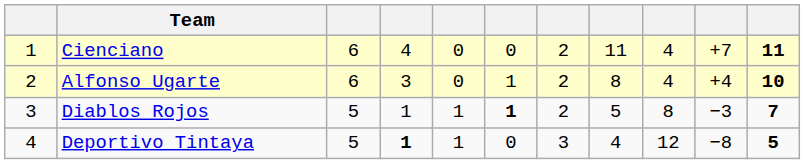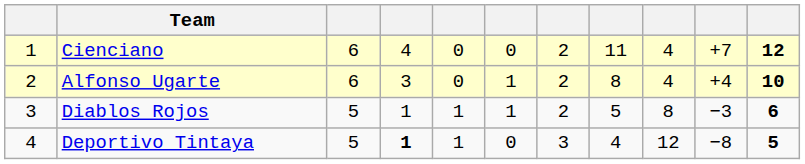Cienciano | column 11: 11 -> 12
Diablos Rojos | column 6: bold -> normal
Diablos Rojos | column 11: 7 -> 6
